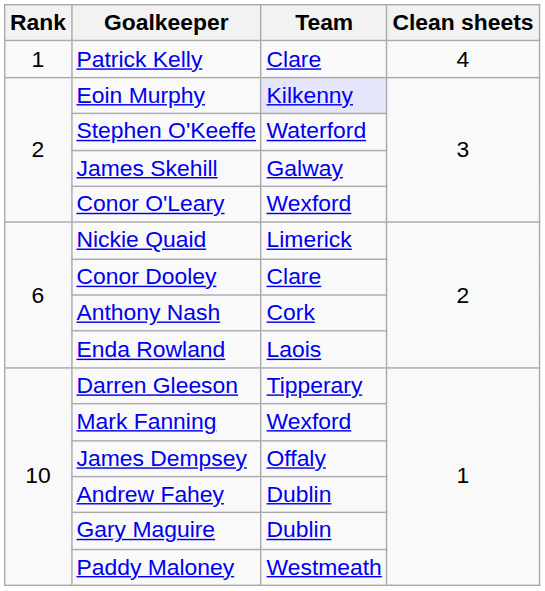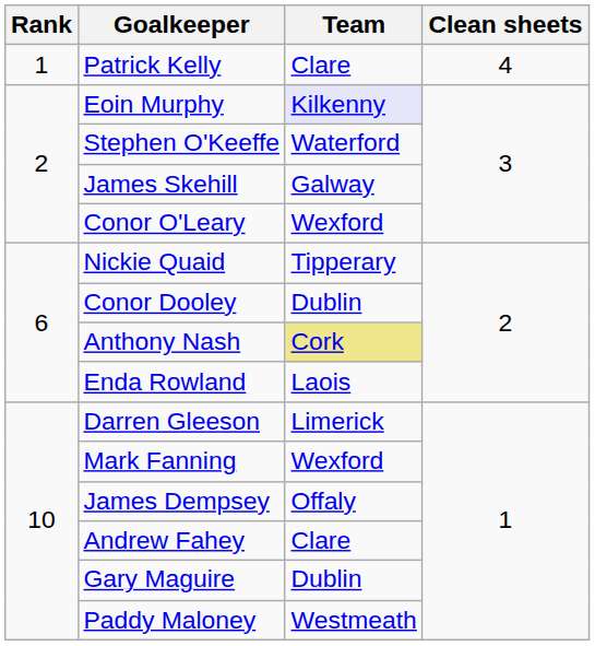Nickie Quaid | Team: Limerick -> Tipperary
Conor Dooley | Team: Clare -> Dublin
Anthony Nash | Team: no background -> khaki background
Darren Gleeson | Team: Tipperary -> Limerick
Andrew Fahey | Team: Dublin -> Clare
